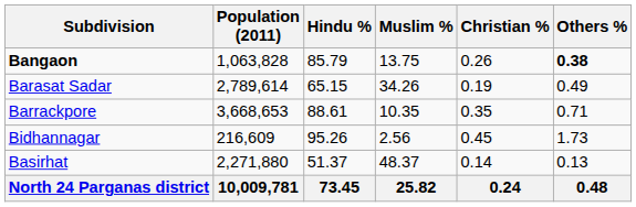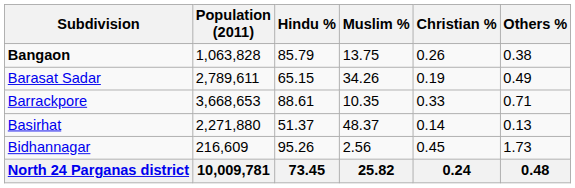Bangaon | Others %: bold -> normal
Barasat Sadar | Population (2011): 2,789,614 -> 2,789,611
Barrackpore | Christian %: 0.35 -> 0.33
rows swapped: Bidhannagar <-> Basirhat
